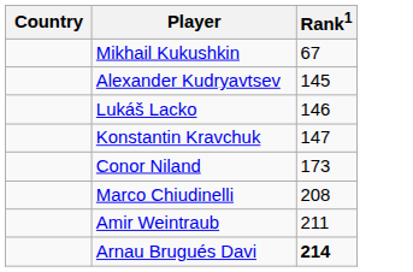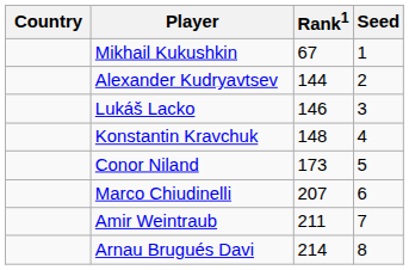+ column: Seed | 1 | 2 | 3 | 4 | 5 | 6 | 7 | 8
Alexander Kudryavtsev | Rank1: 145 -> 144
Konstantin Kravchuk | Rank1: 147 -> 148
Marco Chiudinelli | Rank1: 208 -> 207
Arnau Brugués Davi | Rank1: bold -> normal
